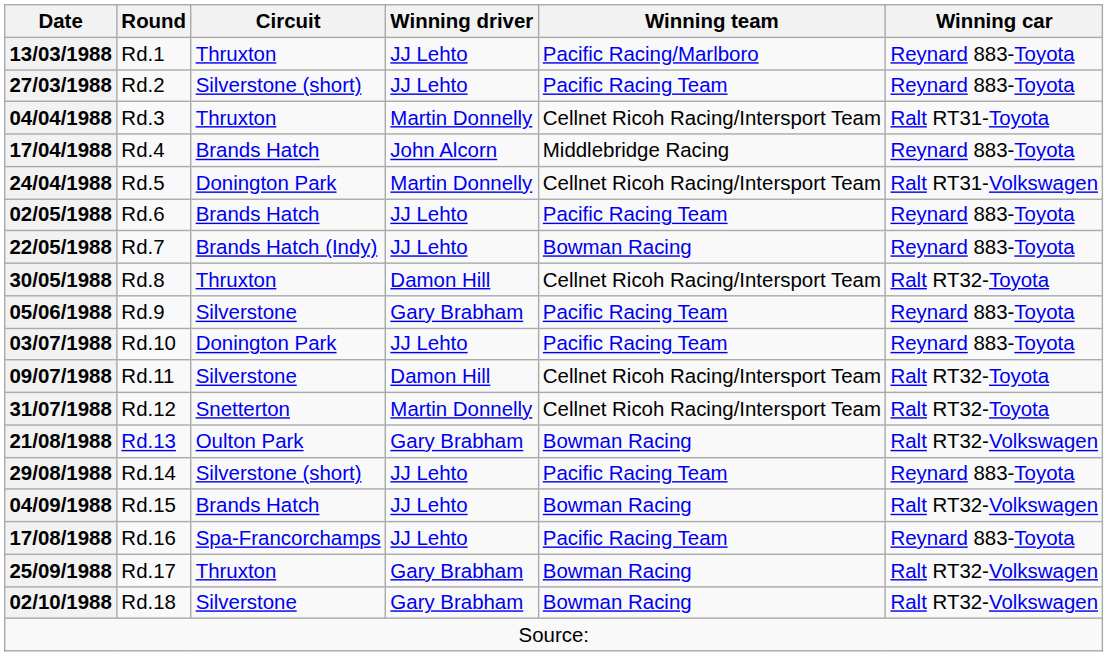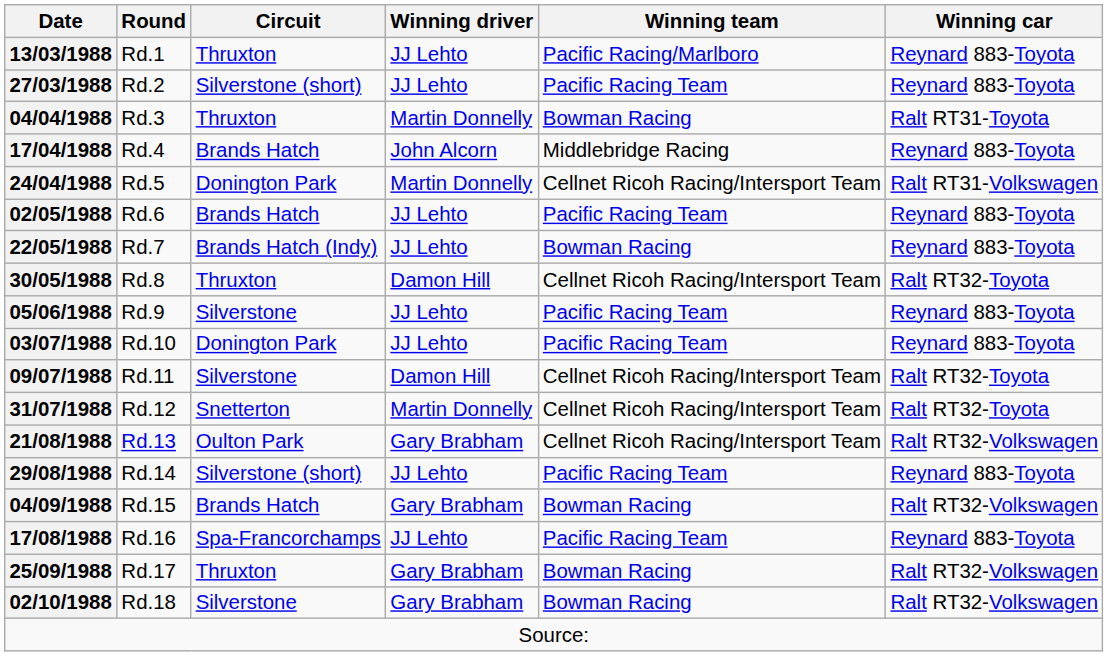04/04/1988 | Winning team: Cellnet Ricoh Racing/Intersport Team -> Bowman Racing
05/06/1988 | Winning driver: Gary Brabham -> JJ Lehto
21/08/1988 | Winning team: Bowman Racing -> Cellnet Ricoh Racing/Intersport Team
04/09/1988 | Winning driver: JJ Lehto -> Gary Brabham
